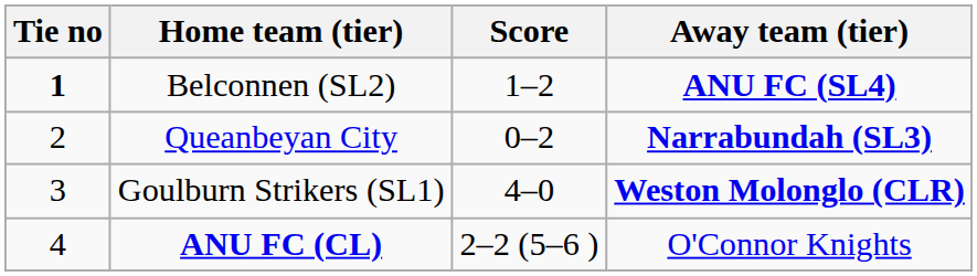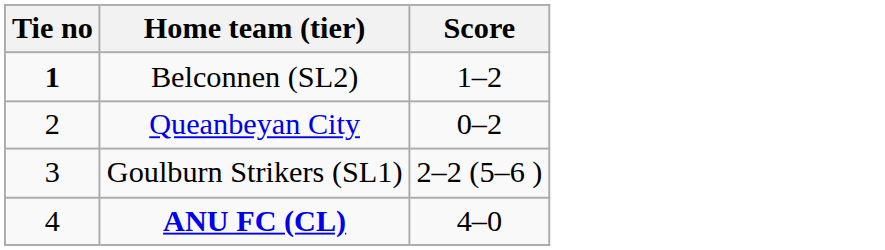- column: Away team (tier) | ANU FC (SL4) | Narrabundah (SL3) | Weston Molonglo (CLR) | O'Connor Knights
Goulburn Strikers (SL1) | Score: 4–0 -> 2–2 (5–6 )
ANU FC (CL) | Score: 2–2 (5–6 ) -> 4–0
